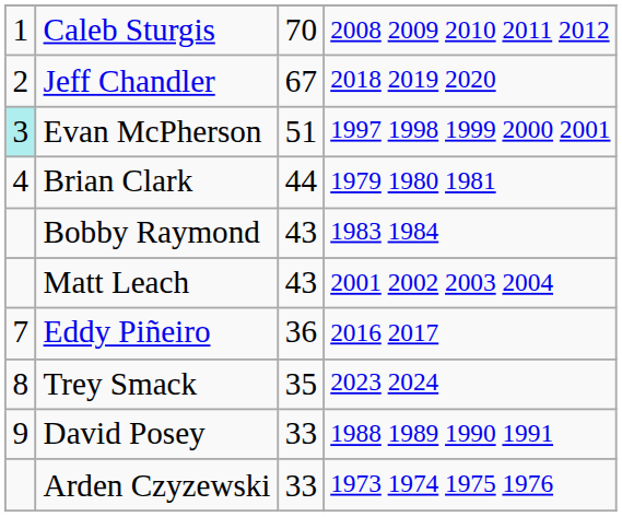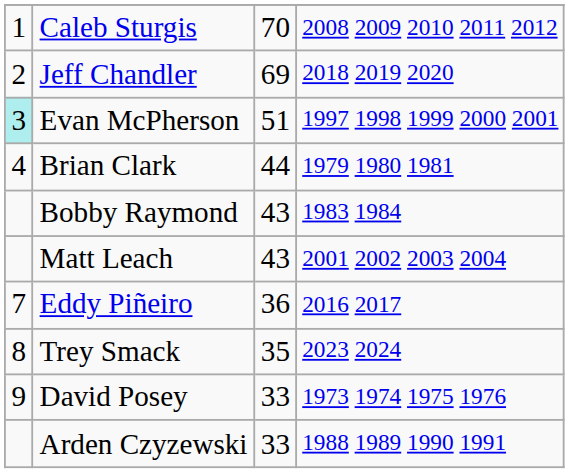Jeff Chandler | column 3: 67 -> 69
David Posey | column 4: 1988 1989 1990 1991 -> 1973 1974 1975 1976
Arden Czyzewski | column 4: 1973 1974 1975 1976 -> 1988 1989 1990 1991
